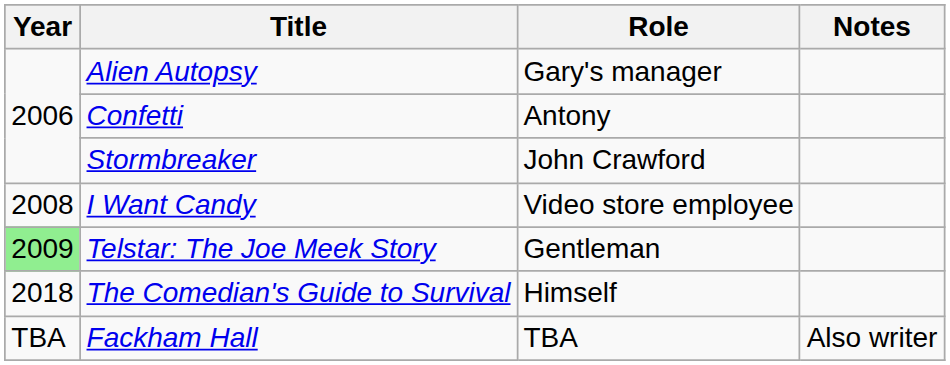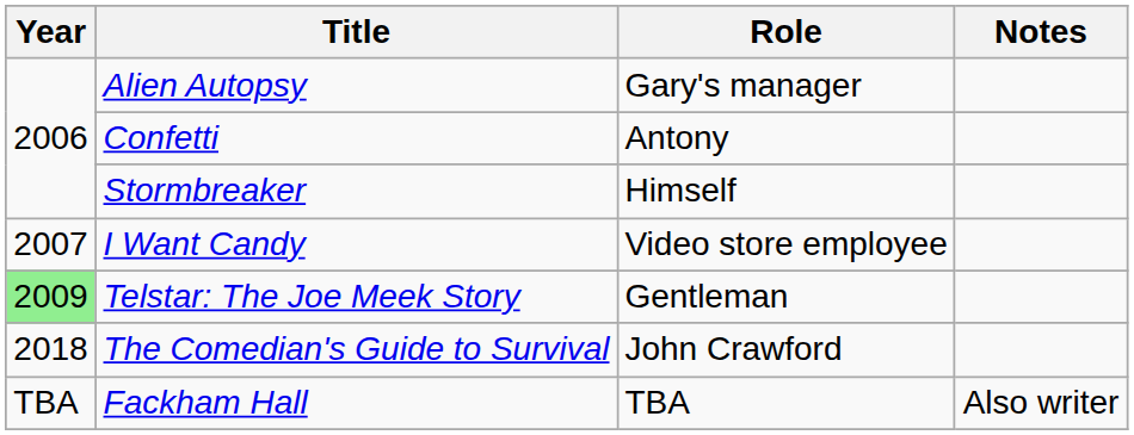Stormbreaker | Role: John Crawford -> Himself
I Want Candy | Year: 2008 -> 2007
The Comedian's Guide to Survival | Role: Himself -> John Crawford
